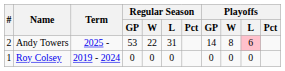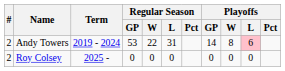Andy Towers | Term: 2025 - -> 2019 - 2024
Roy Colsey | #: 1 -> 2
Roy Colsey | Term: 2019 - 2024 -> 2025 -
